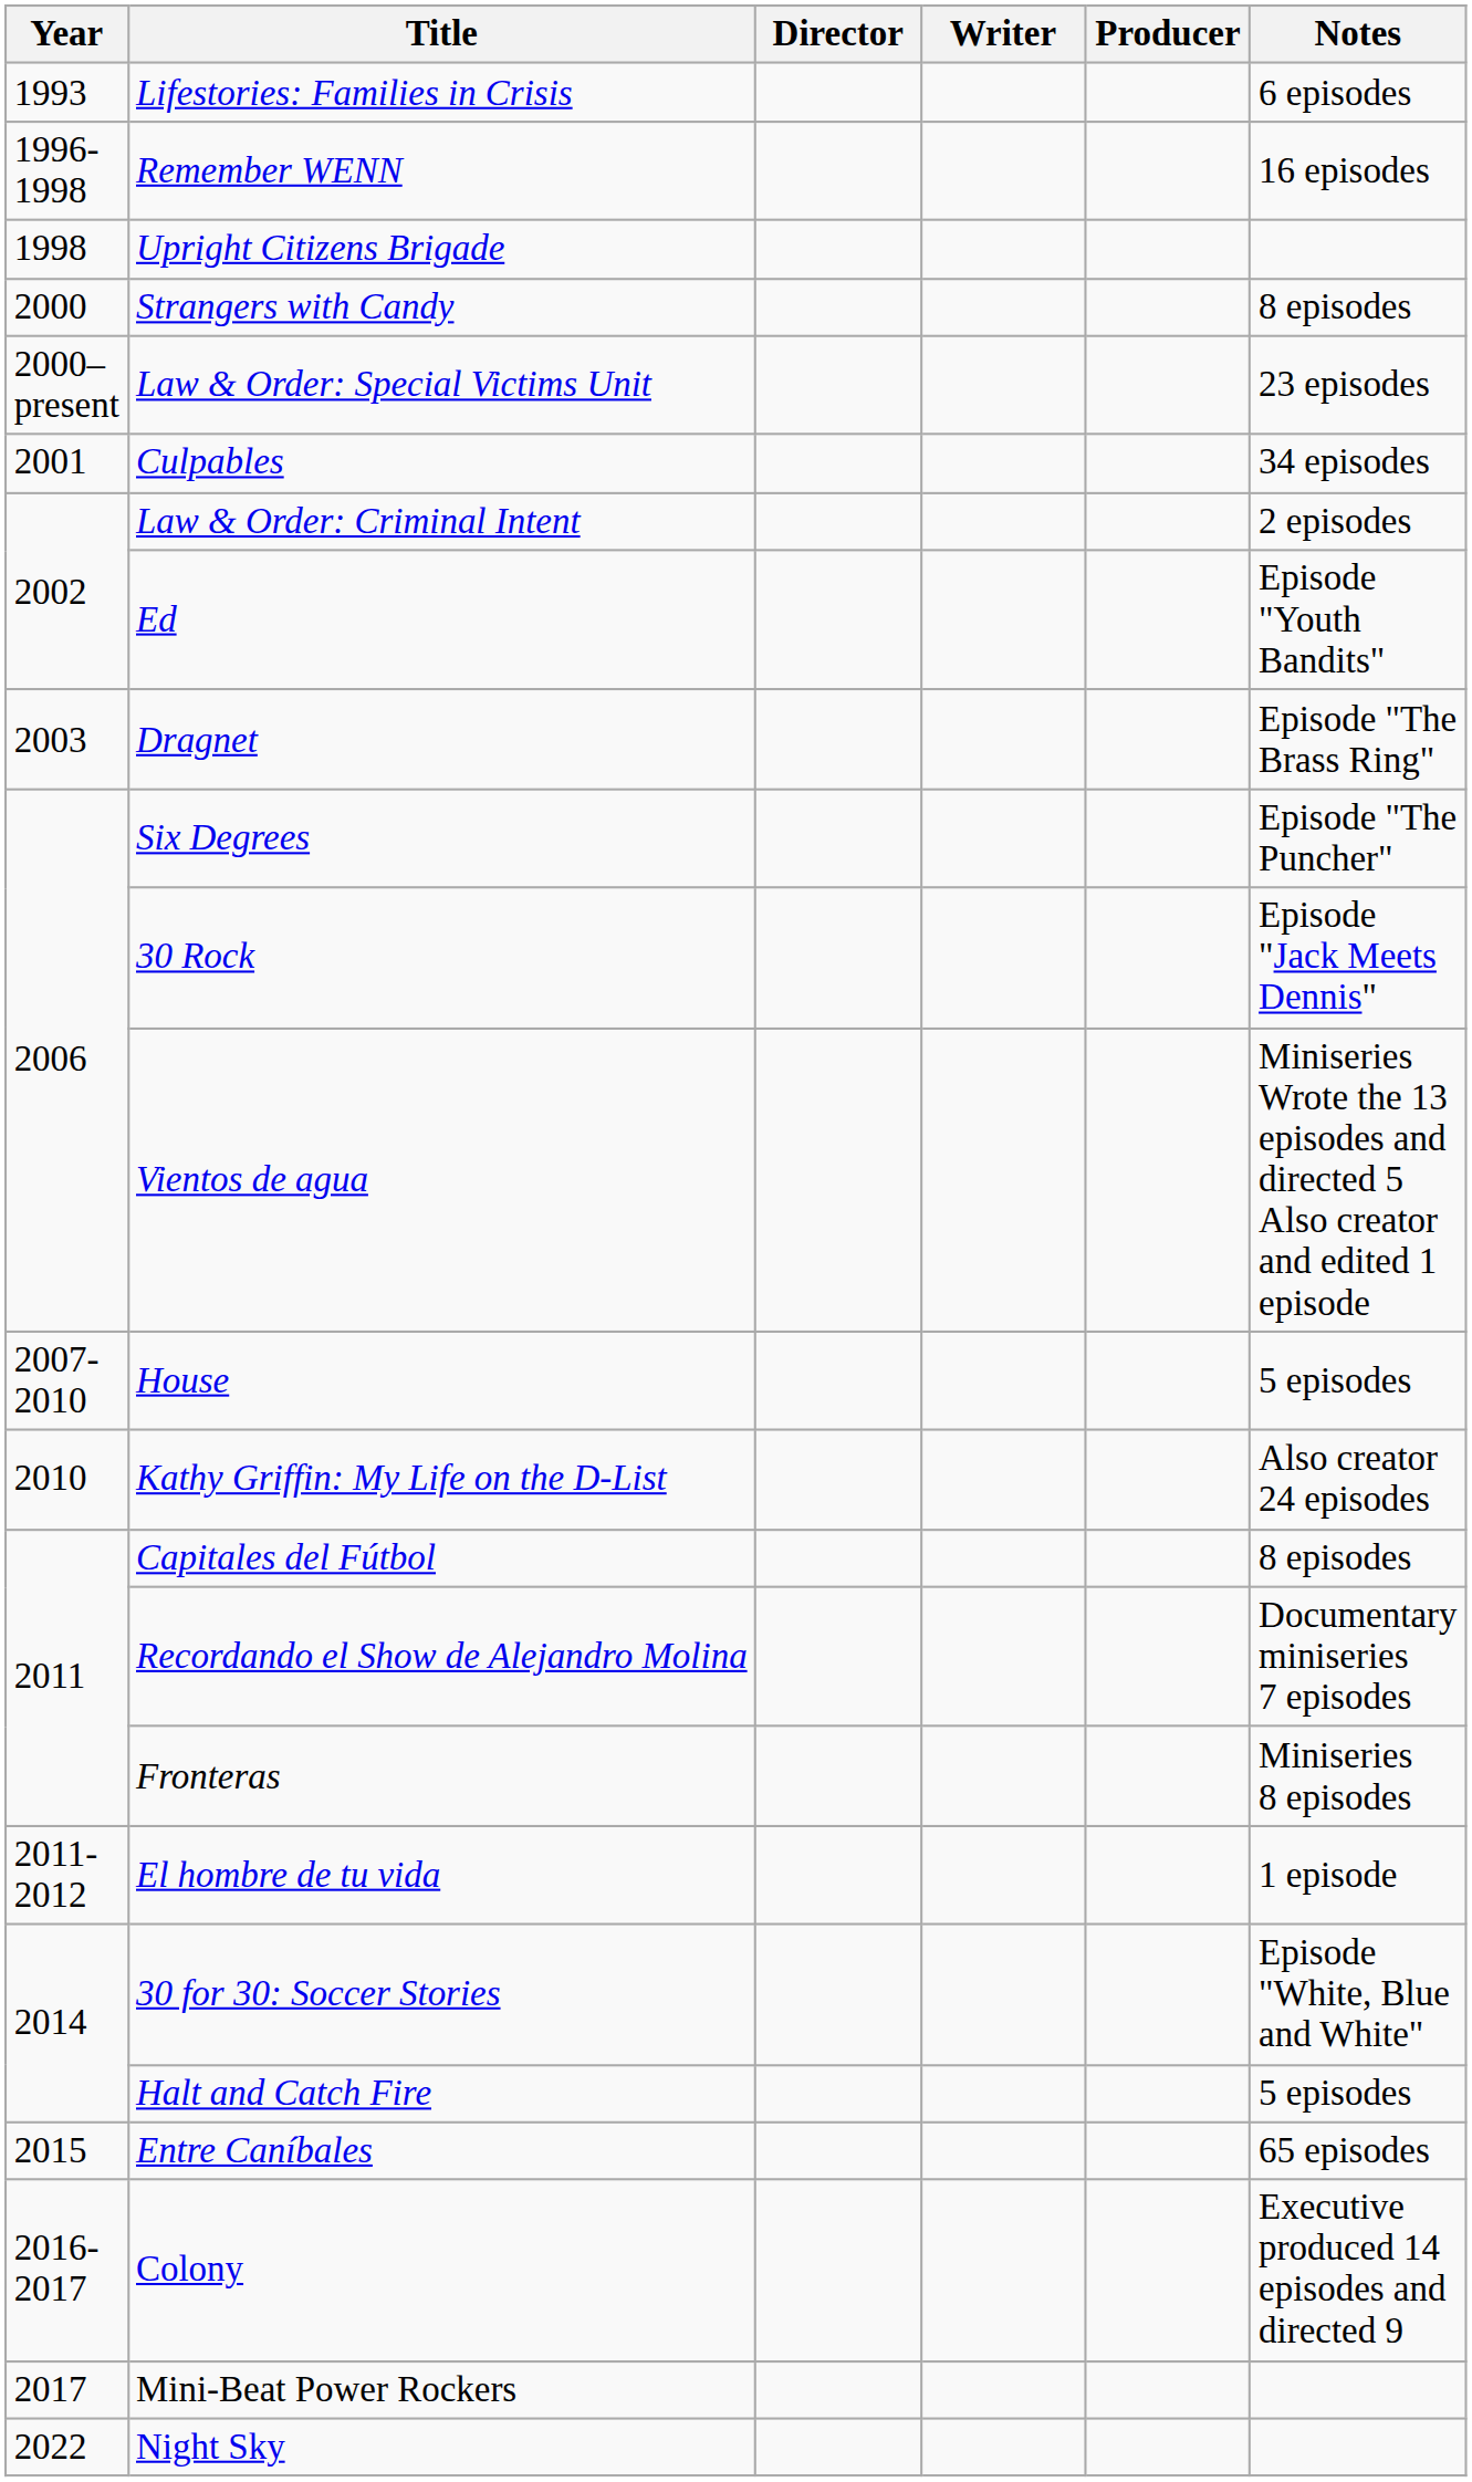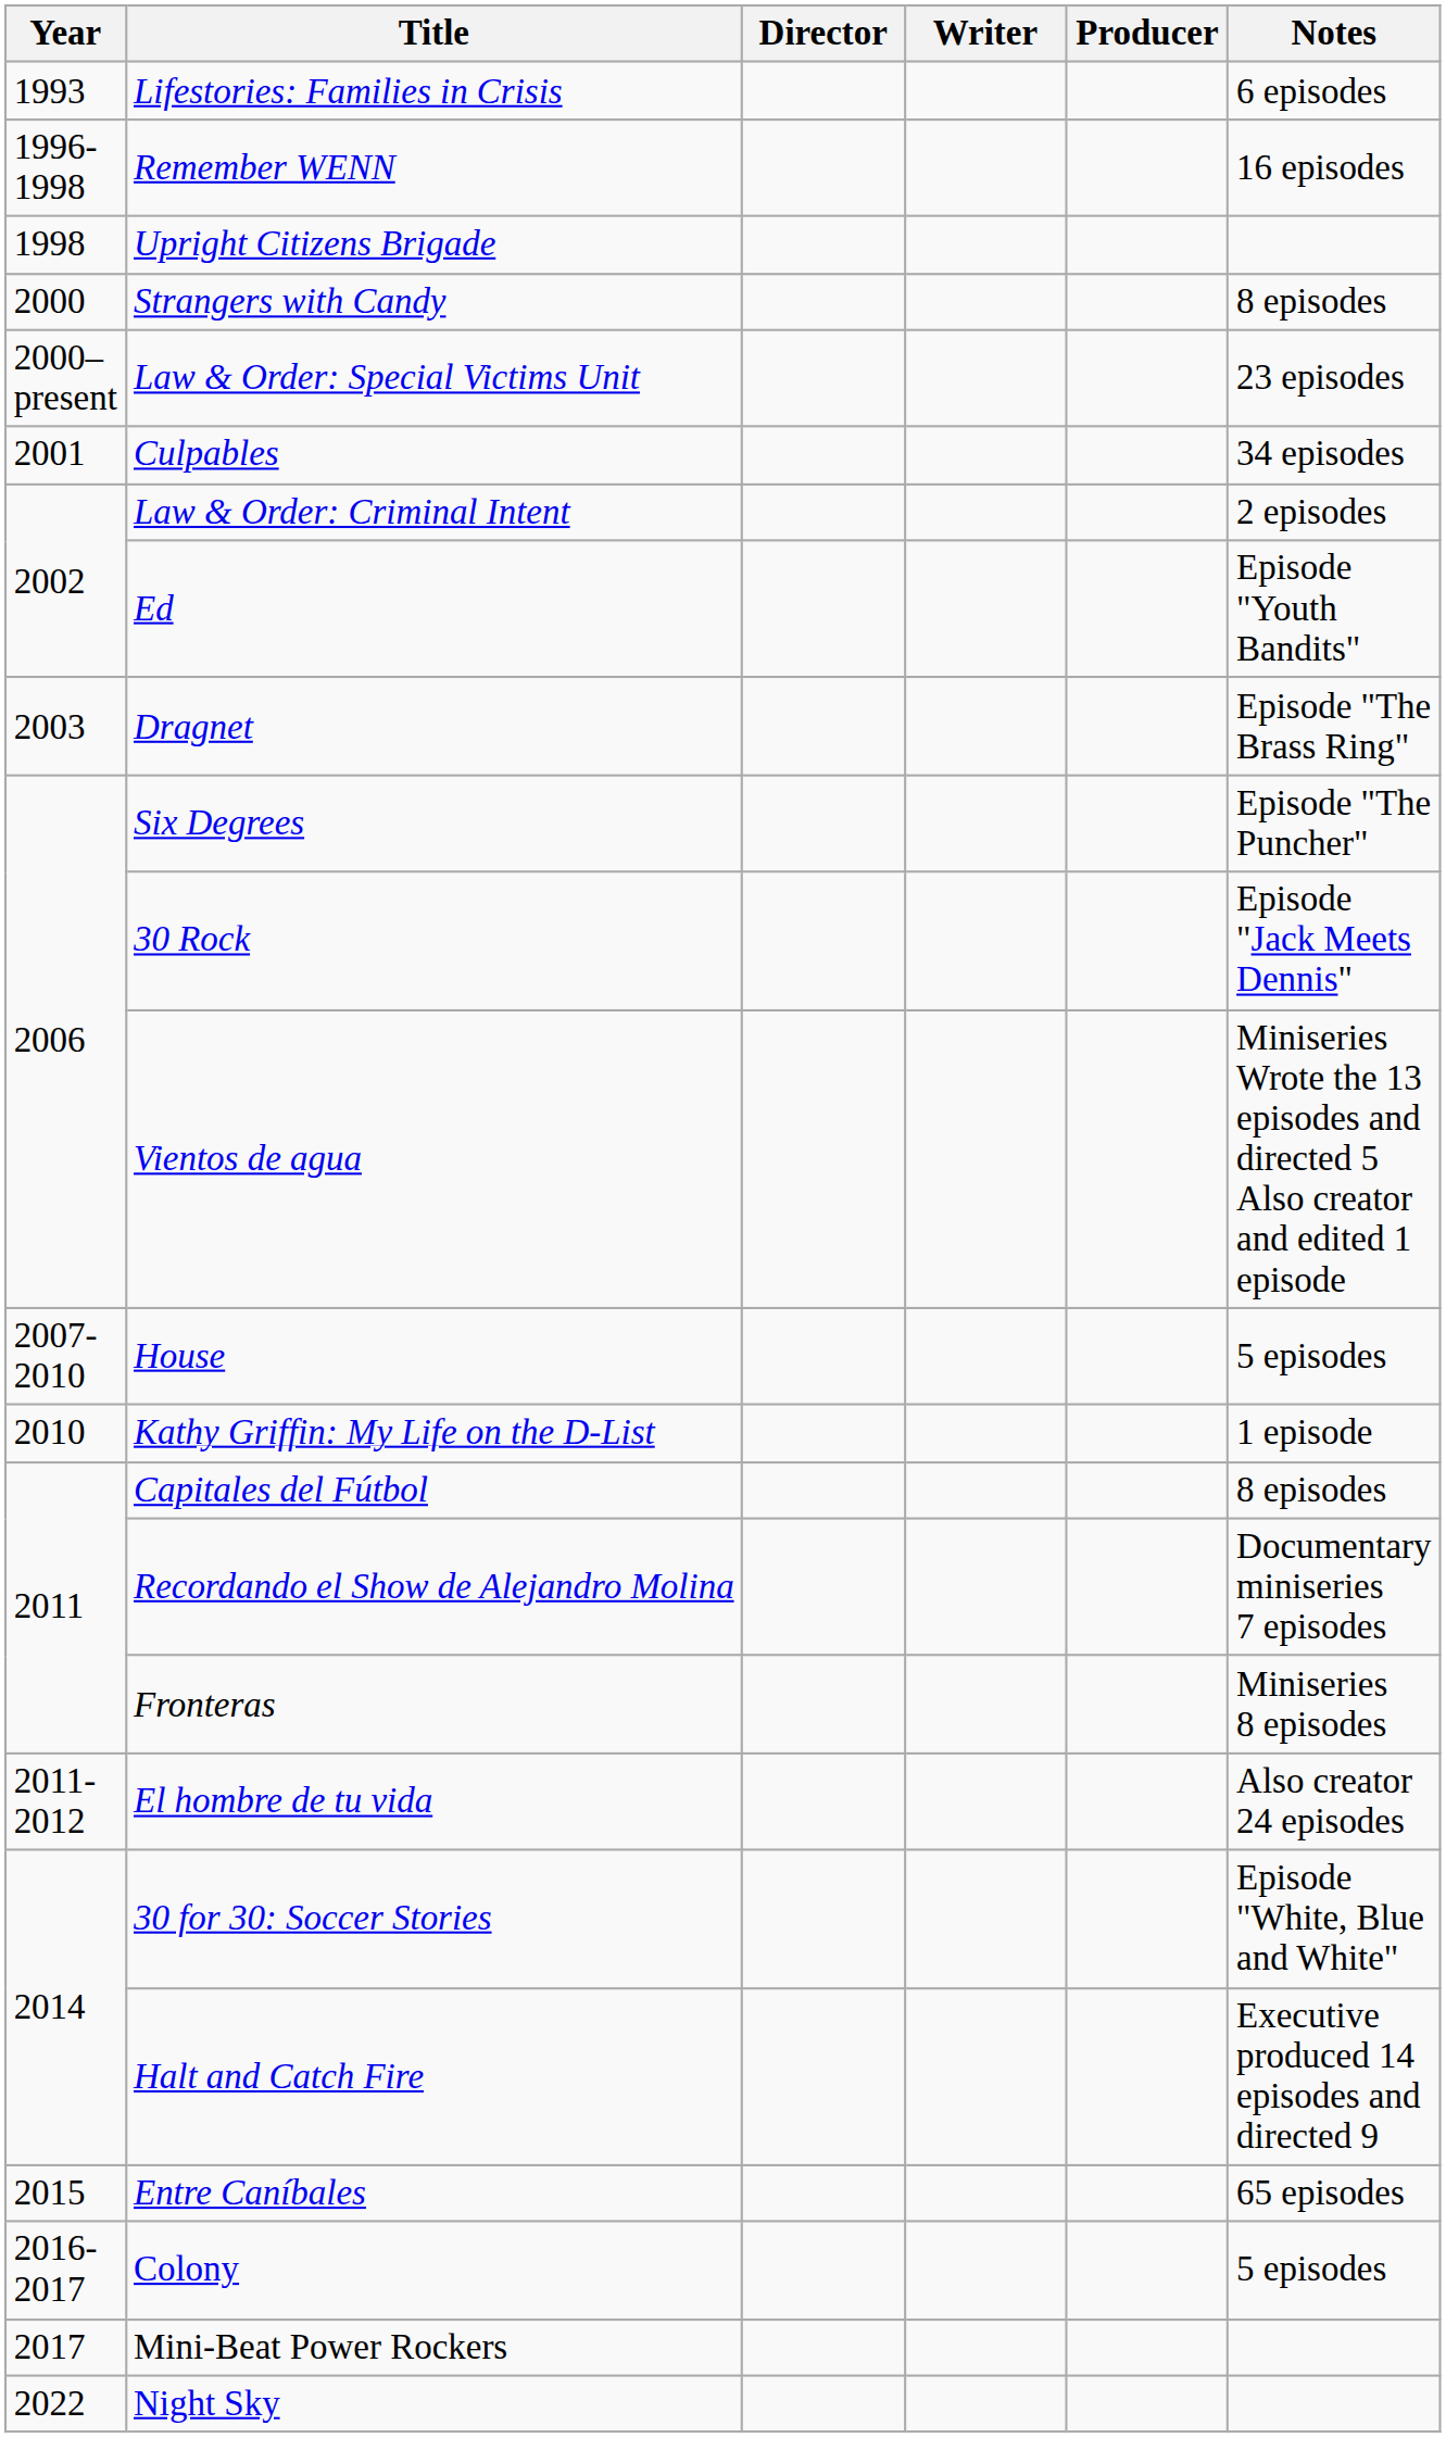Kathy Griffin: My Life on the D-List | Notes: Also creator 24 episodes -> 1 episode
El hombre de tu vida | Notes: 1 episode -> Also creator 24 episodes
Halt and Catch Fire | Notes: 5 episodes -> Executive produced 14 episodes and directed 9
Colony | Notes: Executive produced 14 episodes and directed 9 -> 5 episodes
